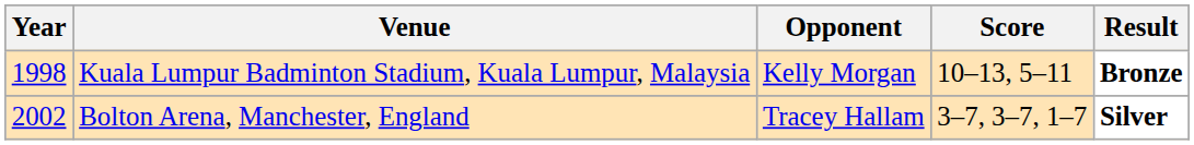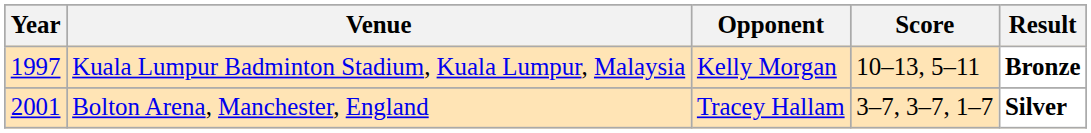Kuala Lumpur Badminton Stadium, Kuala Lumpur, Malaysia | Year: 1998 -> 1997
Bolton Arena, Manchester, England | Year: 2002 -> 2001
